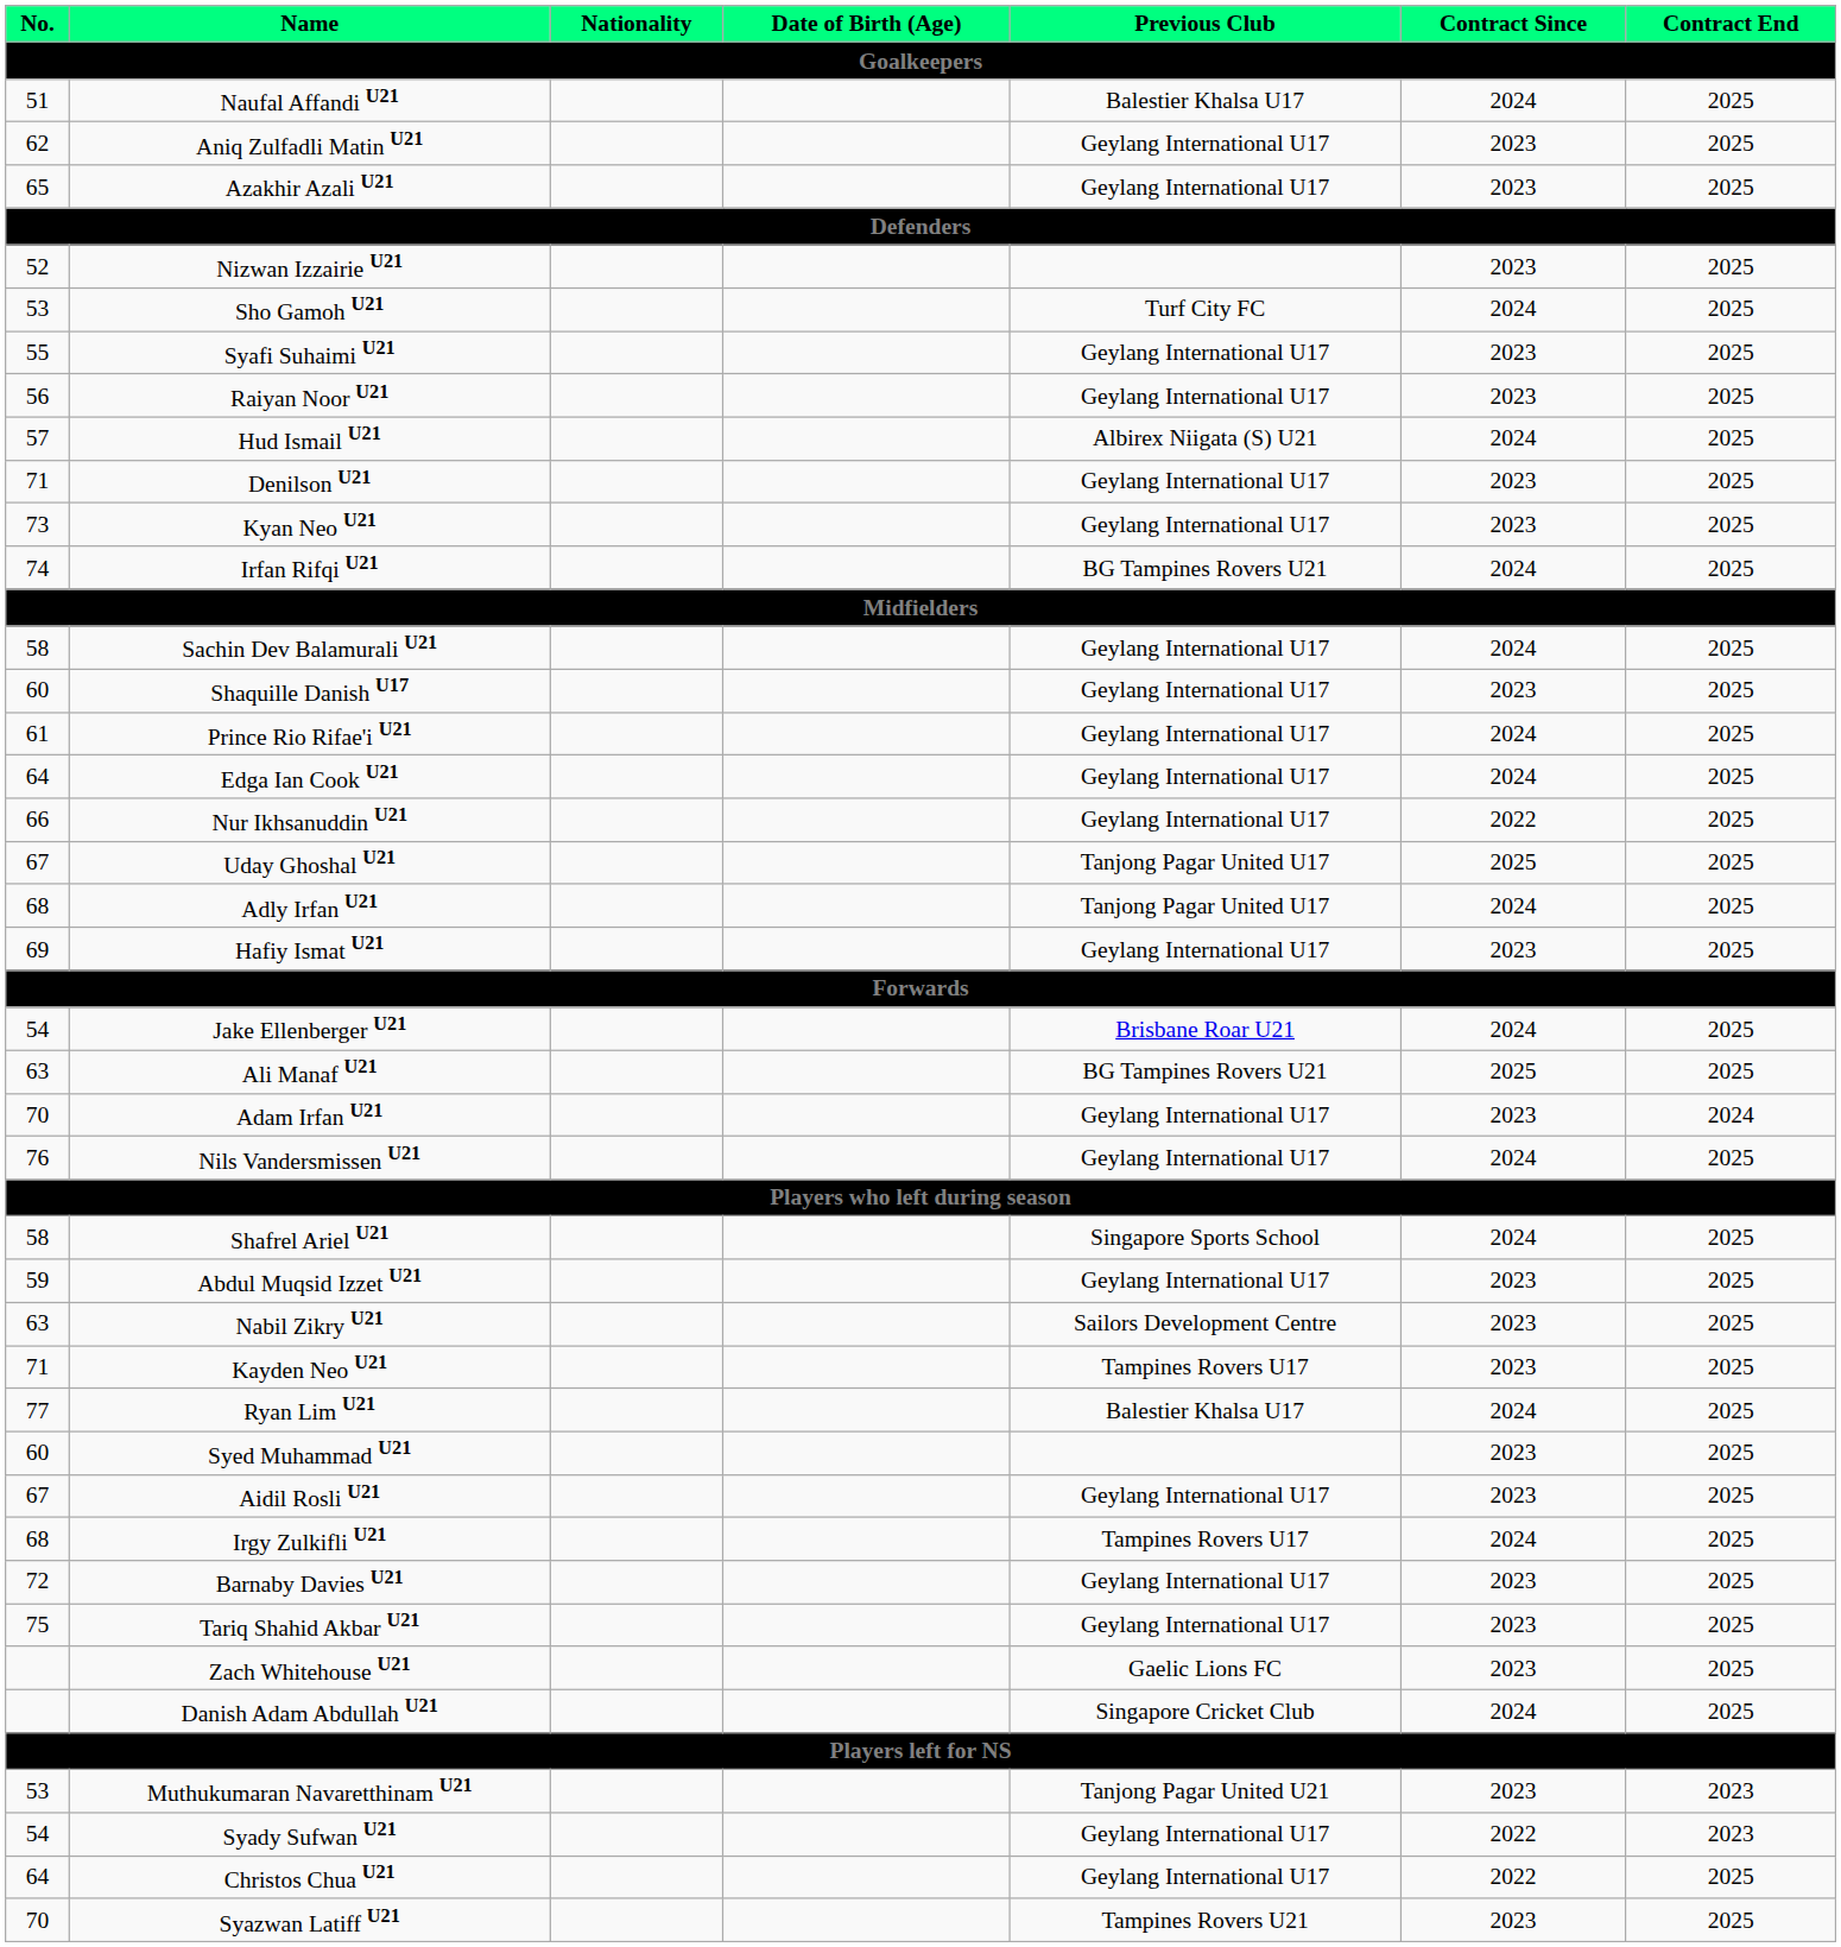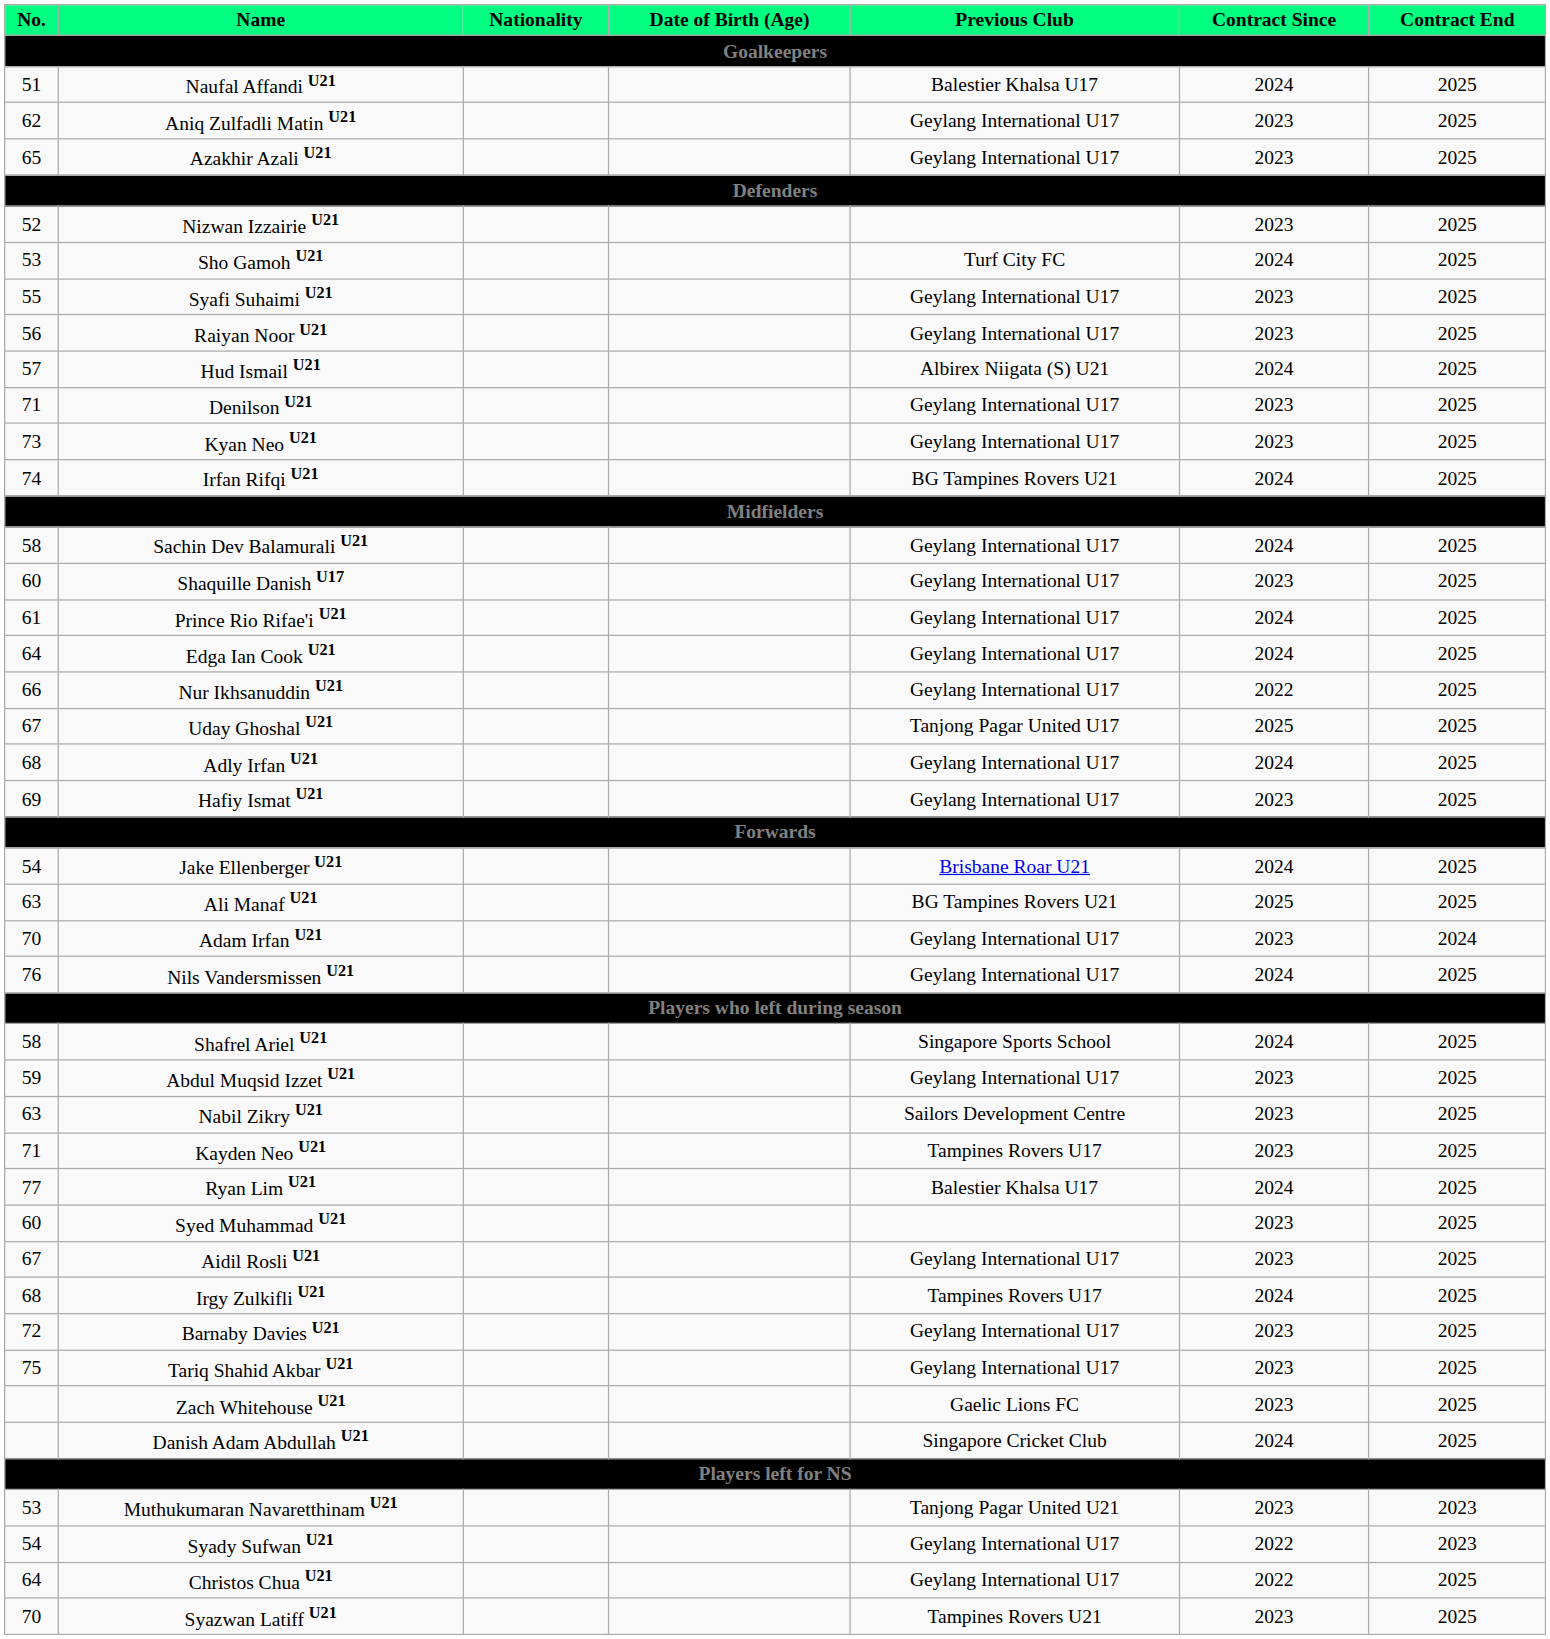Adly Irfan U21 | Previous Club: Tanjong Pagar United U17 -> Geylang International U17
